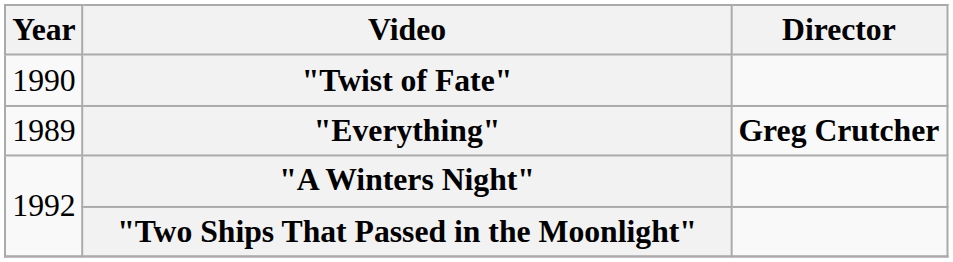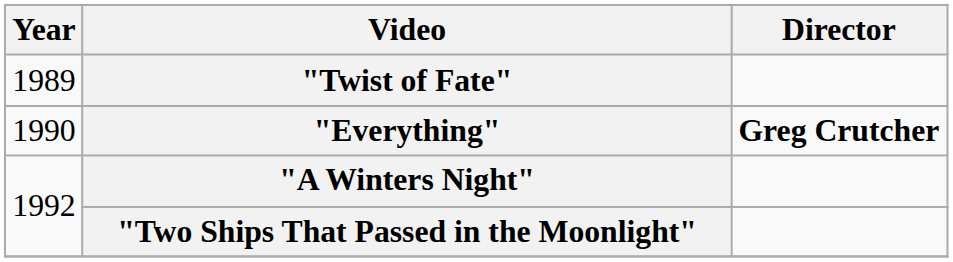"Twist of Fate" | Year: 1990 -> 1989
"Everything" | Year: 1989 -> 1990
